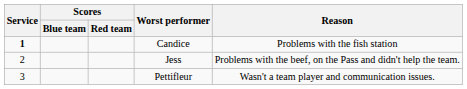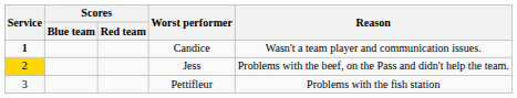Candice | Reason: Problems with the fish station -> Wasn't a team player and communication issues.
Jess | Service: no background -> gold background
Pettifleur | Reason: Wasn't a team player and communication issues. -> Problems with the fish station
